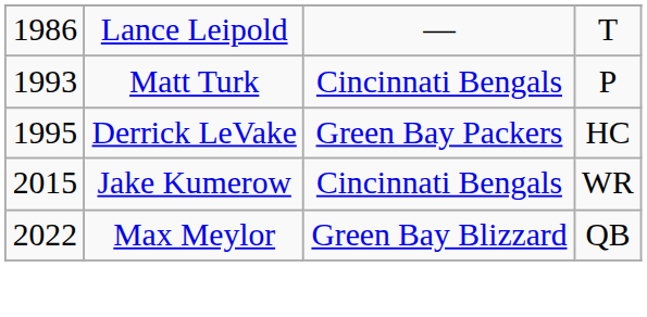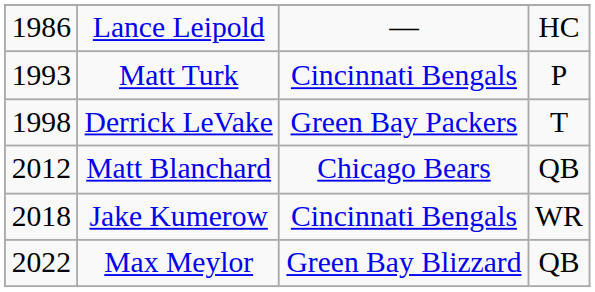Lance Leipold | column 4: T -> HC
Derrick LeVake | column 1: 1995 -> 1998
Derrick LeVake | column 4: HC -> T
+ row: 2012 | Matt Blanchard | Chicago Bears | QB
Jake Kumerow | column 1: 2015 -> 2018
